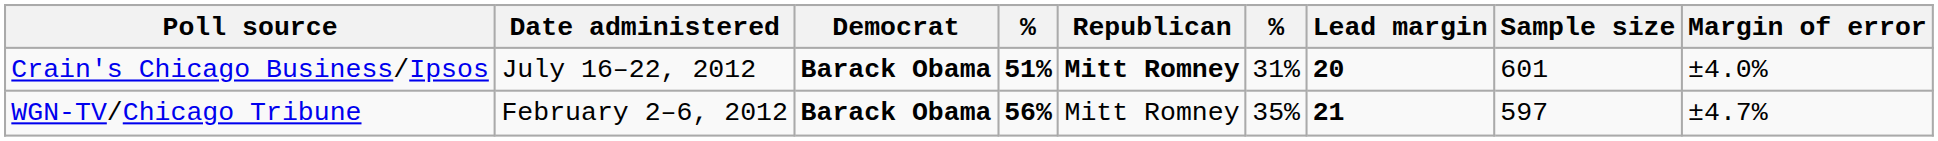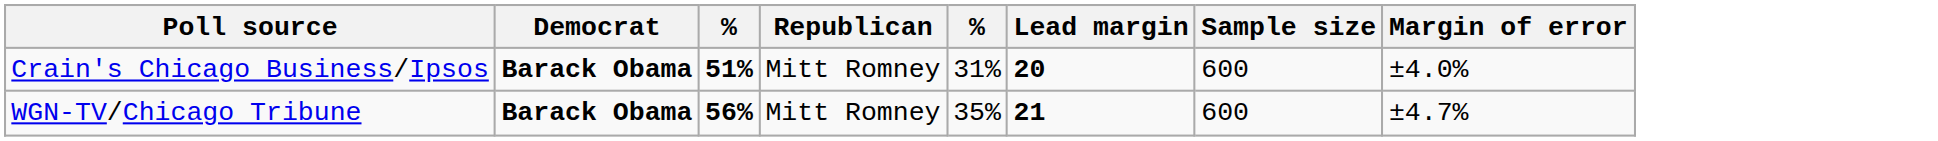- column: Date administered | July 16–22, 2012 | February 2–6, 2012
Crain's Chicago Business/Ipsos | Republican: bold -> normal
Crain's Chicago Business/Ipsos | Sample size: 601 -> 600
WGN-TV/Chicago Tribune | Sample size: 597 -> 600
